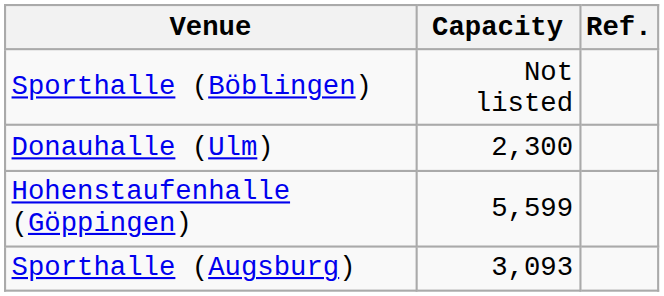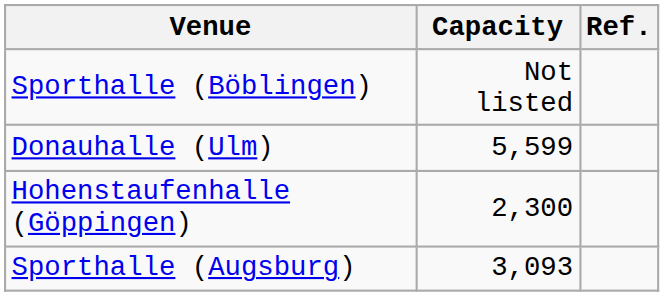Donauhalle (Ulm) | Capacity: 2,300 -> 5,599
Hohenstaufenhalle (Göppingen) | Capacity: 5,599 -> 2,300
